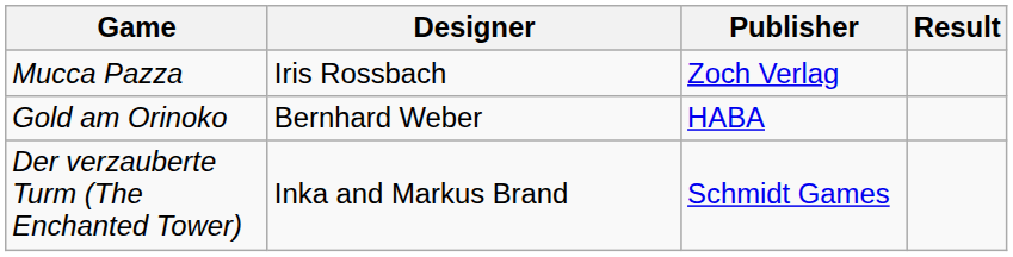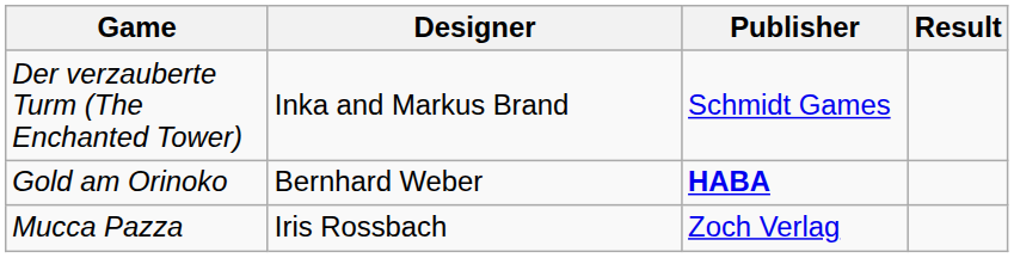rows swapped: Der verzauberte Turm (The Enchanted Tower) <-> Mucca Pazza
Gold am Orinoko | Publisher: normal -> bold
